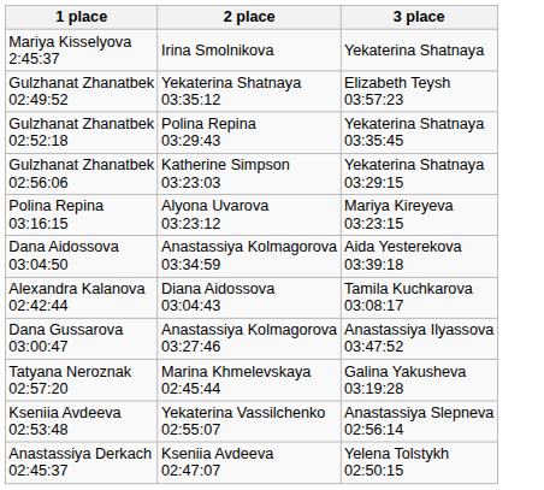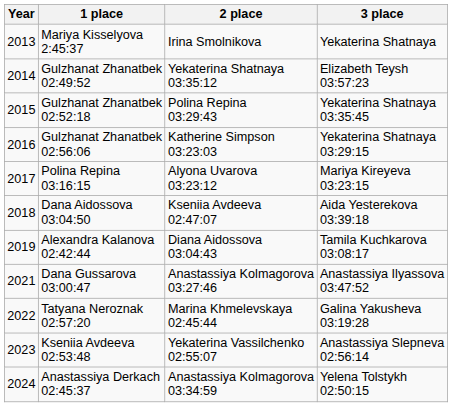+ column: Year | 2013 | 2014 | 2015 | 2016 | 2017 | 2018 | 2019 | 2021 | 2022 | 2023 | 2024
Dana Aidossova 03:04:50 | 2 place: Anastassiya Kolmagorova 03:34:59 -> Kseniia Avdeeva 02:47:07
Anastassiya Derkach 02:45:37 | 2 place: Kseniia Avdeeva 02:47:07 -> Anastassiya Kolmagorova 03:34:59
